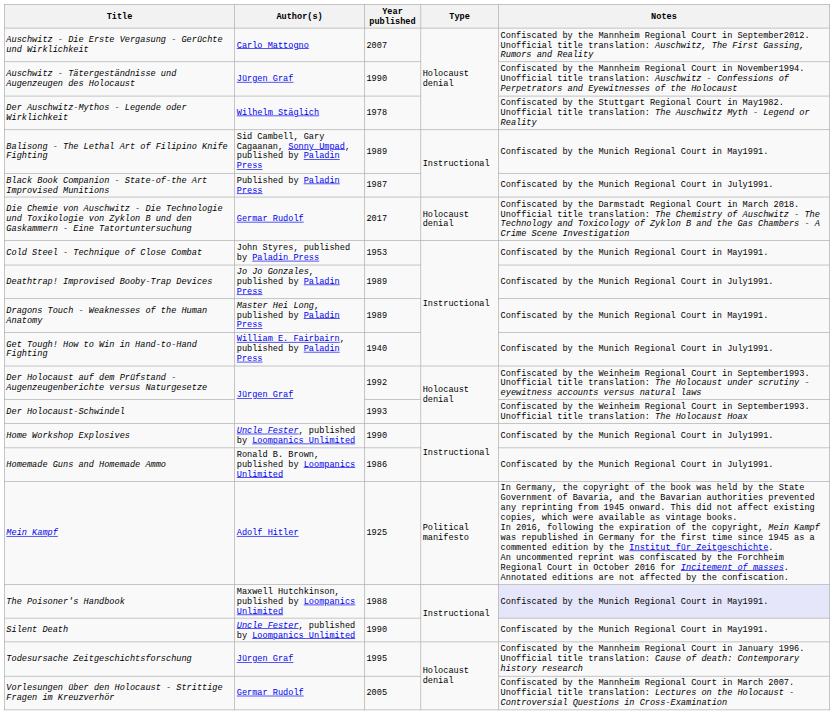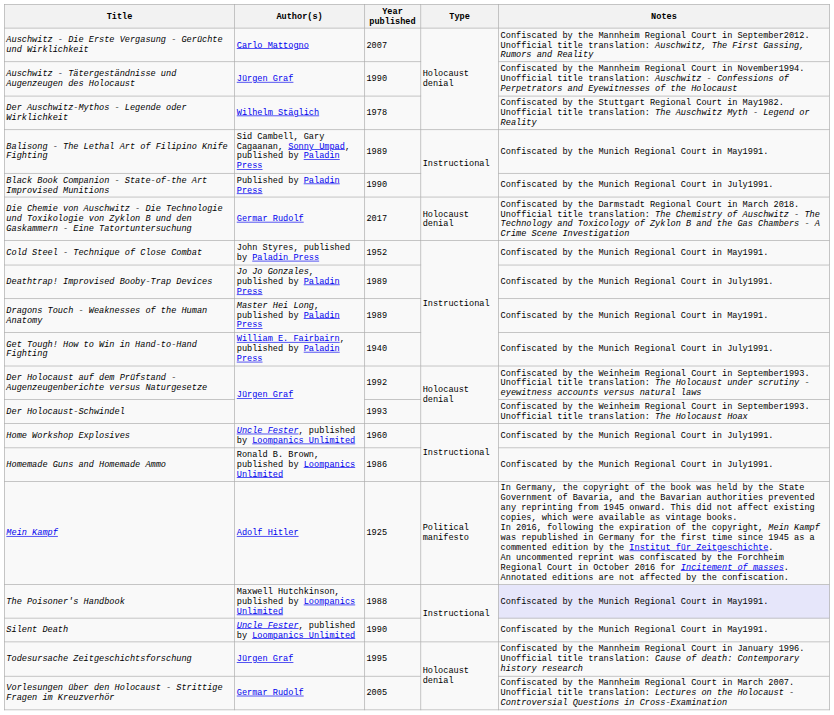Black Book Companion - State-of-the Art Improvised Munitions | Year published: 1987 -> 1990
Cold Steel - Technique of Close Combat | Year published: 1953 -> 1952
Home Workshop Explosives | Year published: 1990 -> 1960
